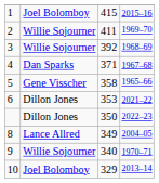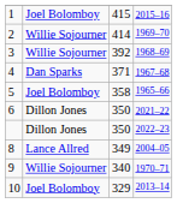2 | column 3: 411 -> 414
5 | column 2: Gene Visscher -> Joel Bolomboy
6 | column 3: 353 -> 350
